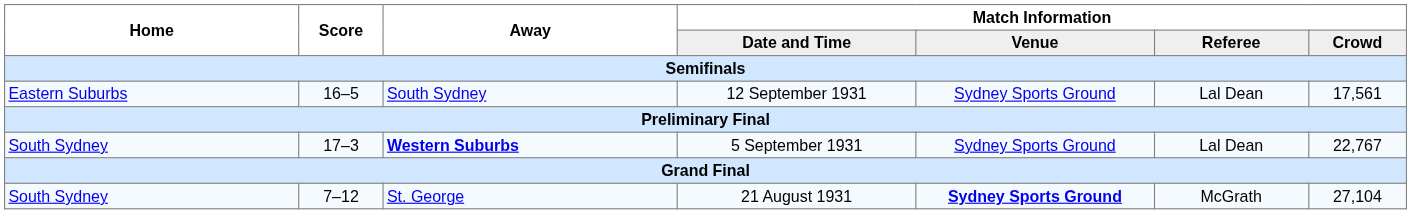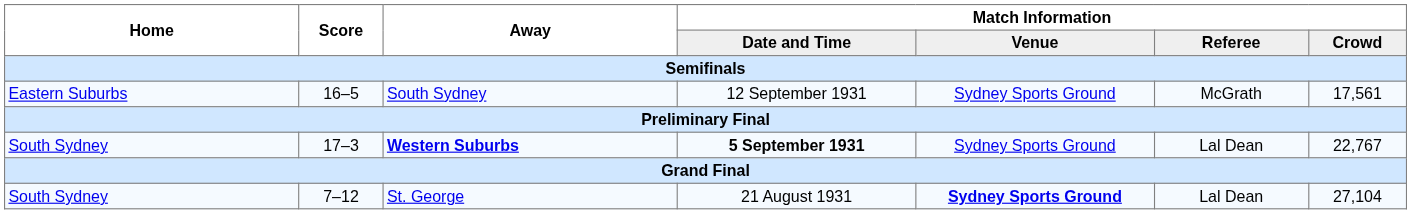16–5 | Match Information / Referee: Lal Dean -> McGrath
17–3 | Match Information / Date and Time: normal -> bold
7–12 | Match Information / Referee: McGrath -> Lal Dean
